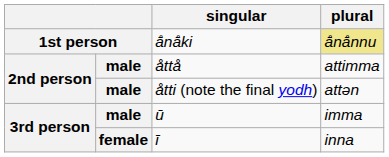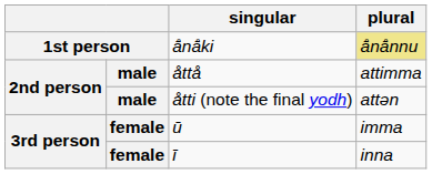ū | column 2: male -> female
